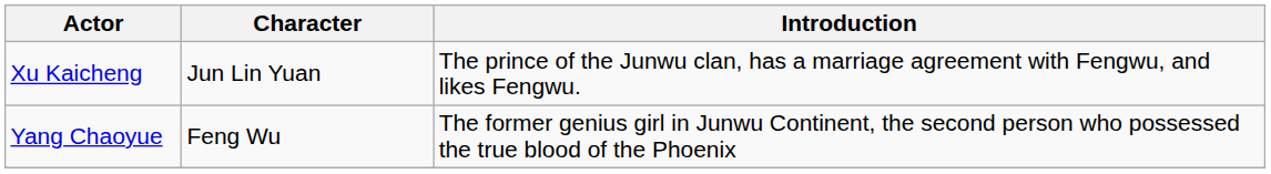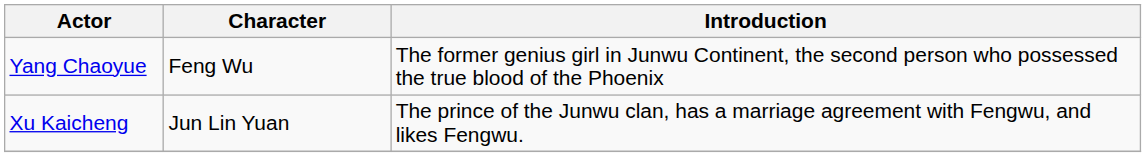rows swapped: Yang Chaoyue <-> Xu Kaicheng
